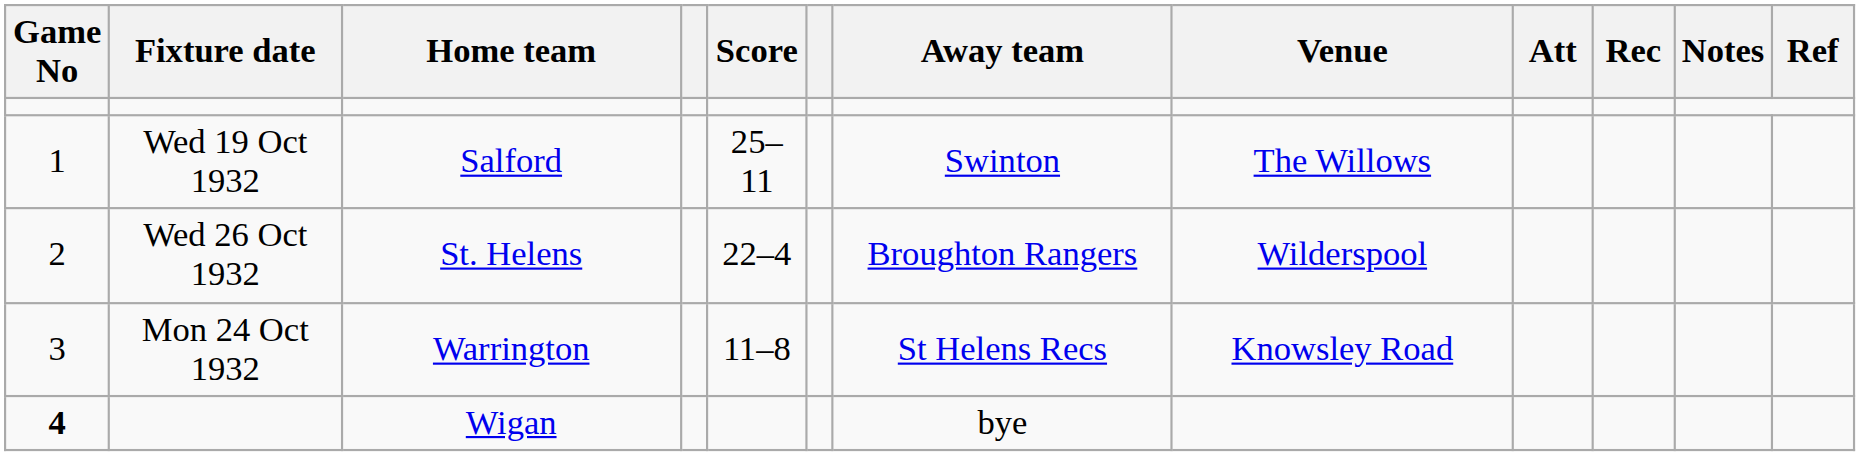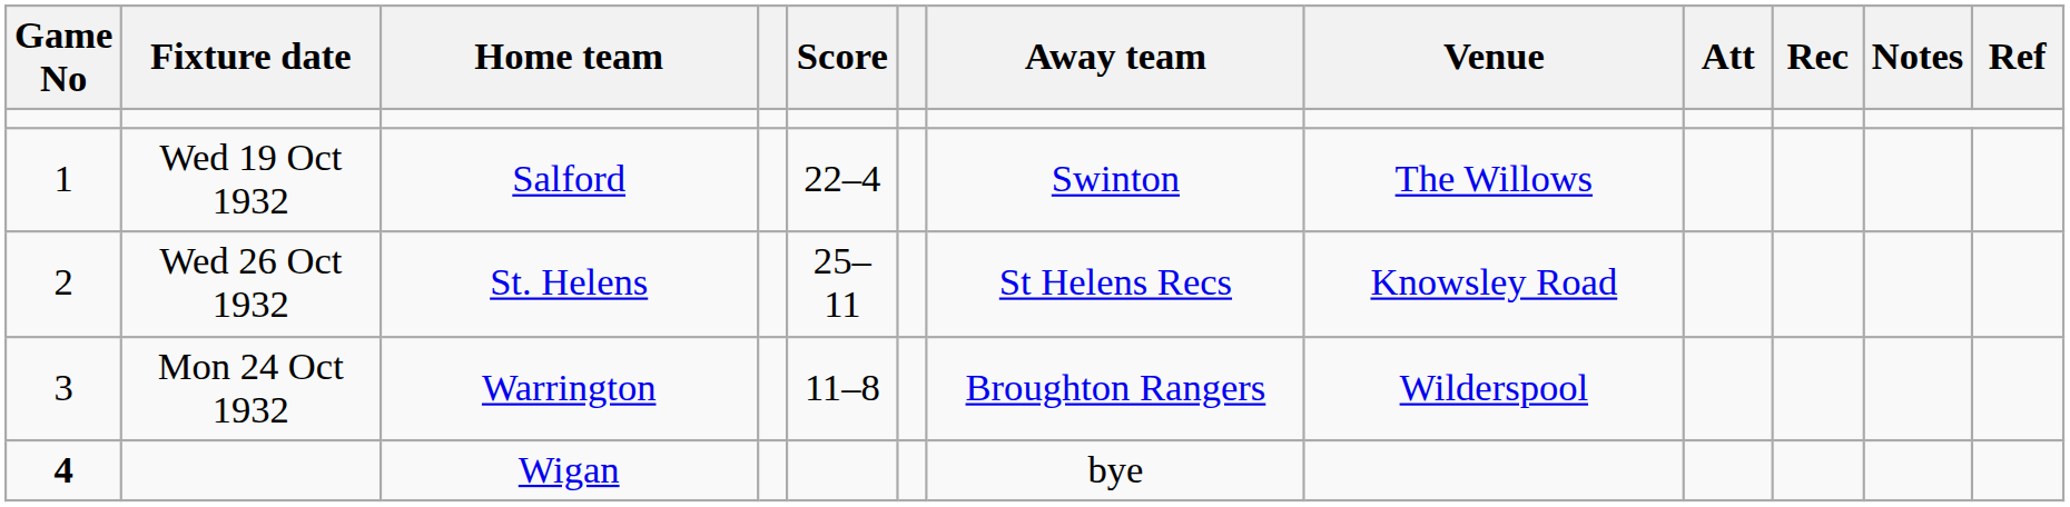Salford | Score: 25–11 -> 22–4
St. Helens | Score: 22–4 -> 25–11
St. Helens | Away team: Broughton Rangers -> St Helens Recs
St. Helens | Venue: Wilderspool -> Knowsley Road
Warrington | Away team: St Helens Recs -> Broughton Rangers
Warrington | Venue: Knowsley Road -> Wilderspool
